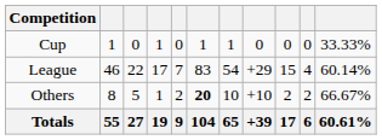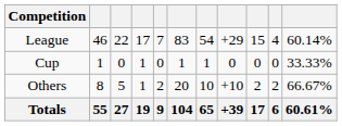rows swapped: League <-> Cup
Others | column 6: bold -> normal
